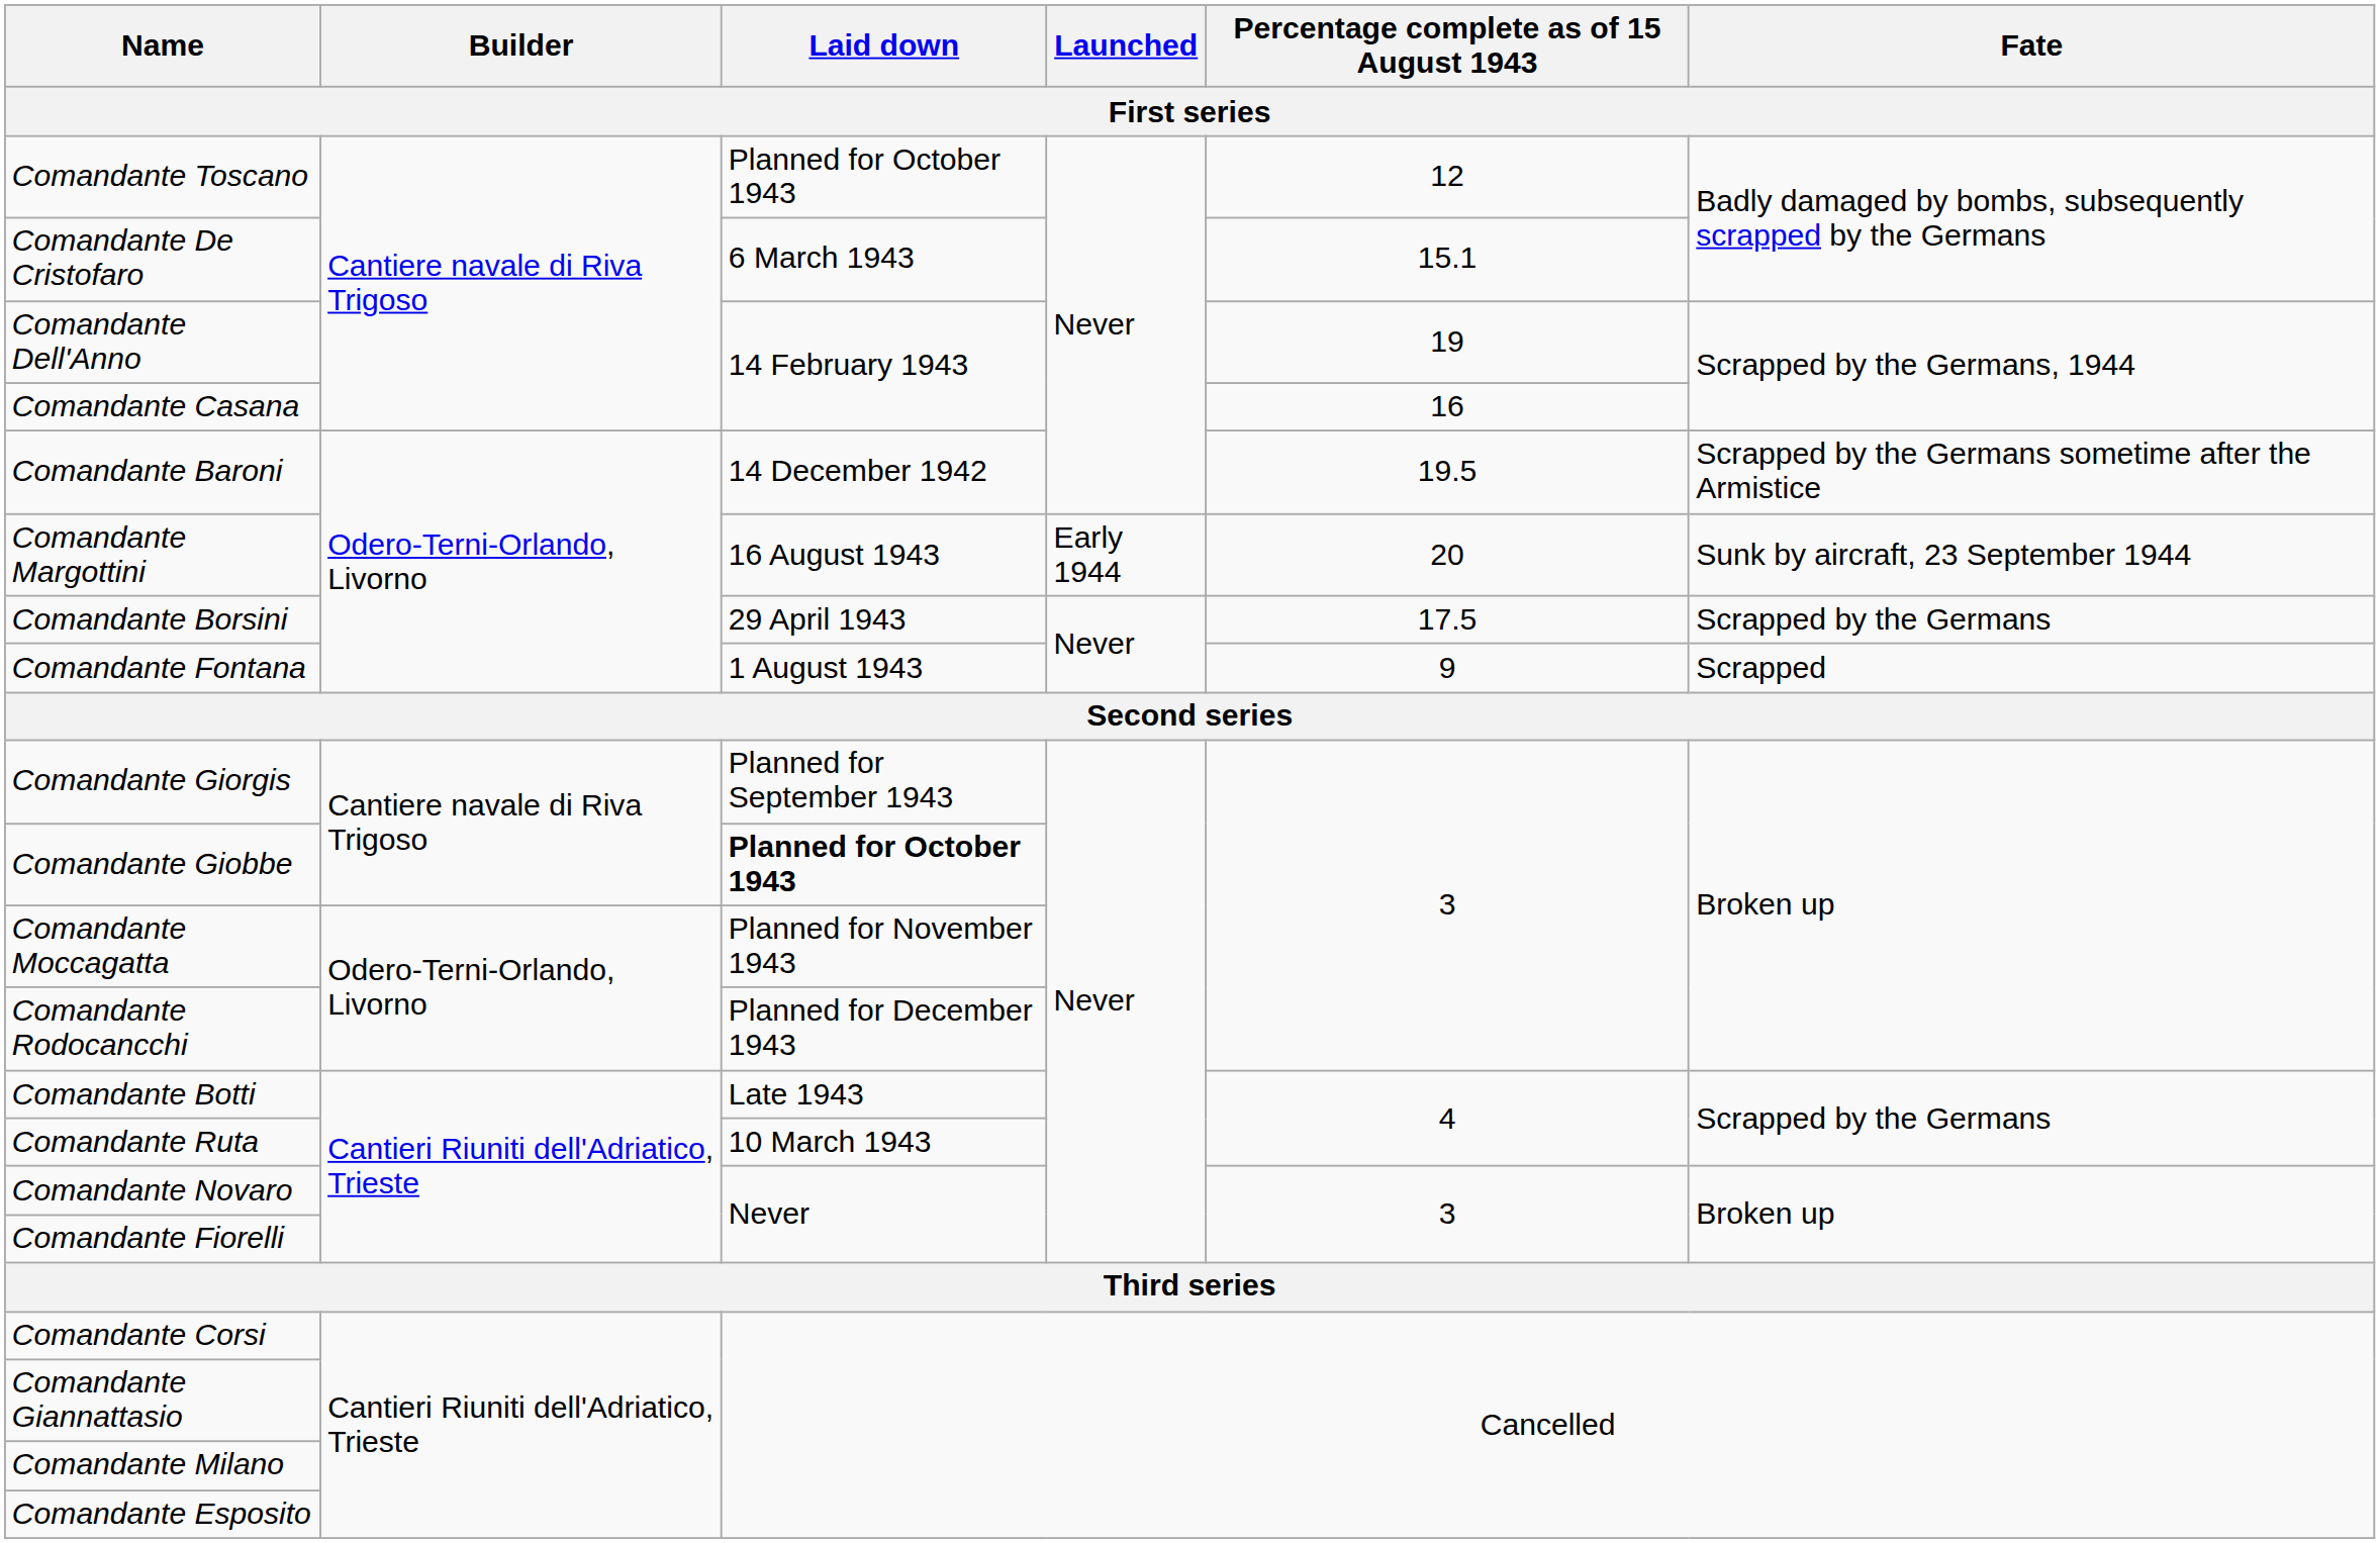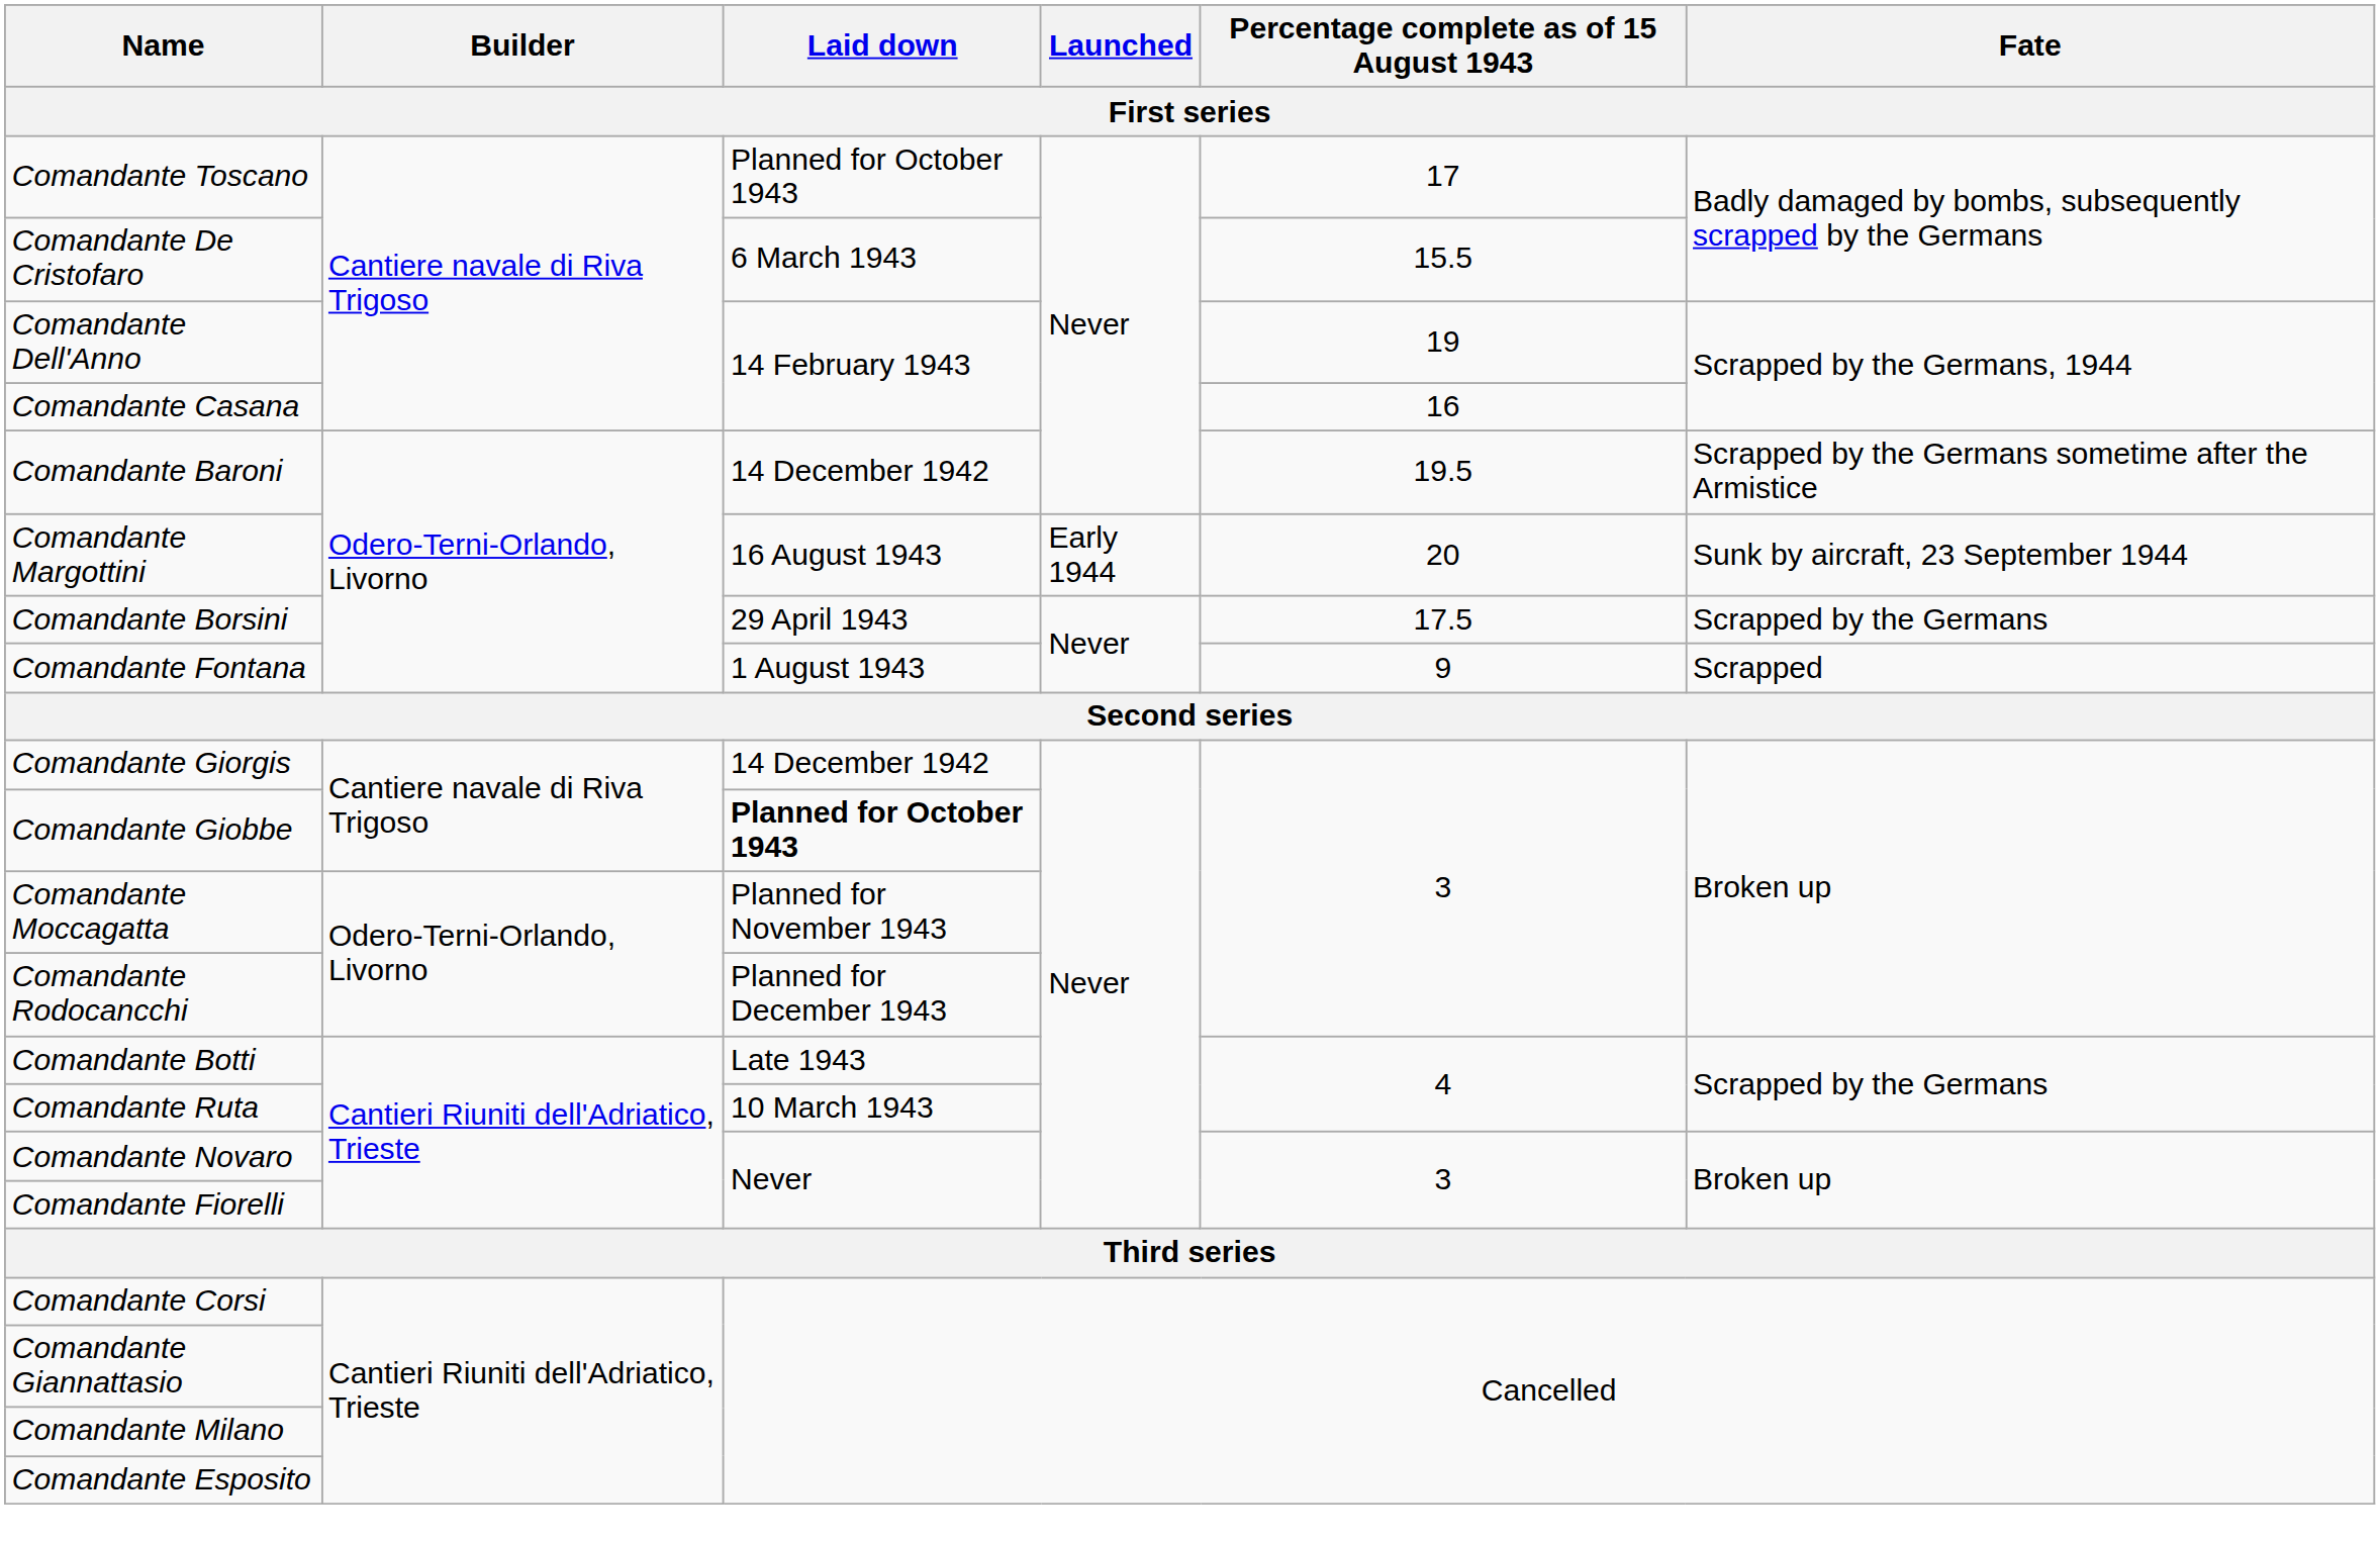Comandante Toscano | Percentage complete as of 15 August 1943: 12 -> 17
Comandante De Cristofaro | Percentage complete as of 15 August 1943: 15.1 -> 15.5
Comandante Giorgis | Laid down: Planned for September 1943 -> 14 December 1942
